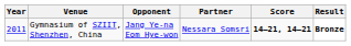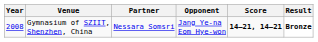columns swapped: Partner <-> Opponent
Gymnasium of SZIIT, Shenzhen, China | Year: 2011 -> 2008
